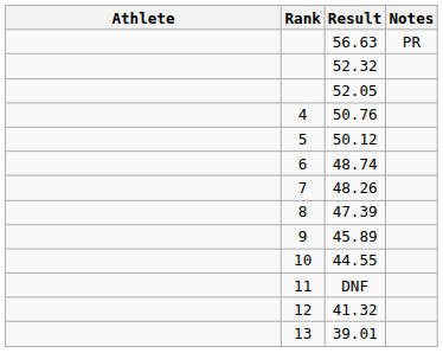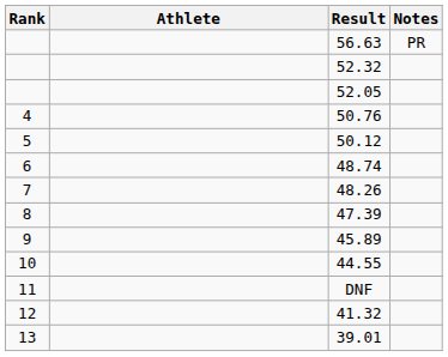columns swapped: Rank <-> Athlete
